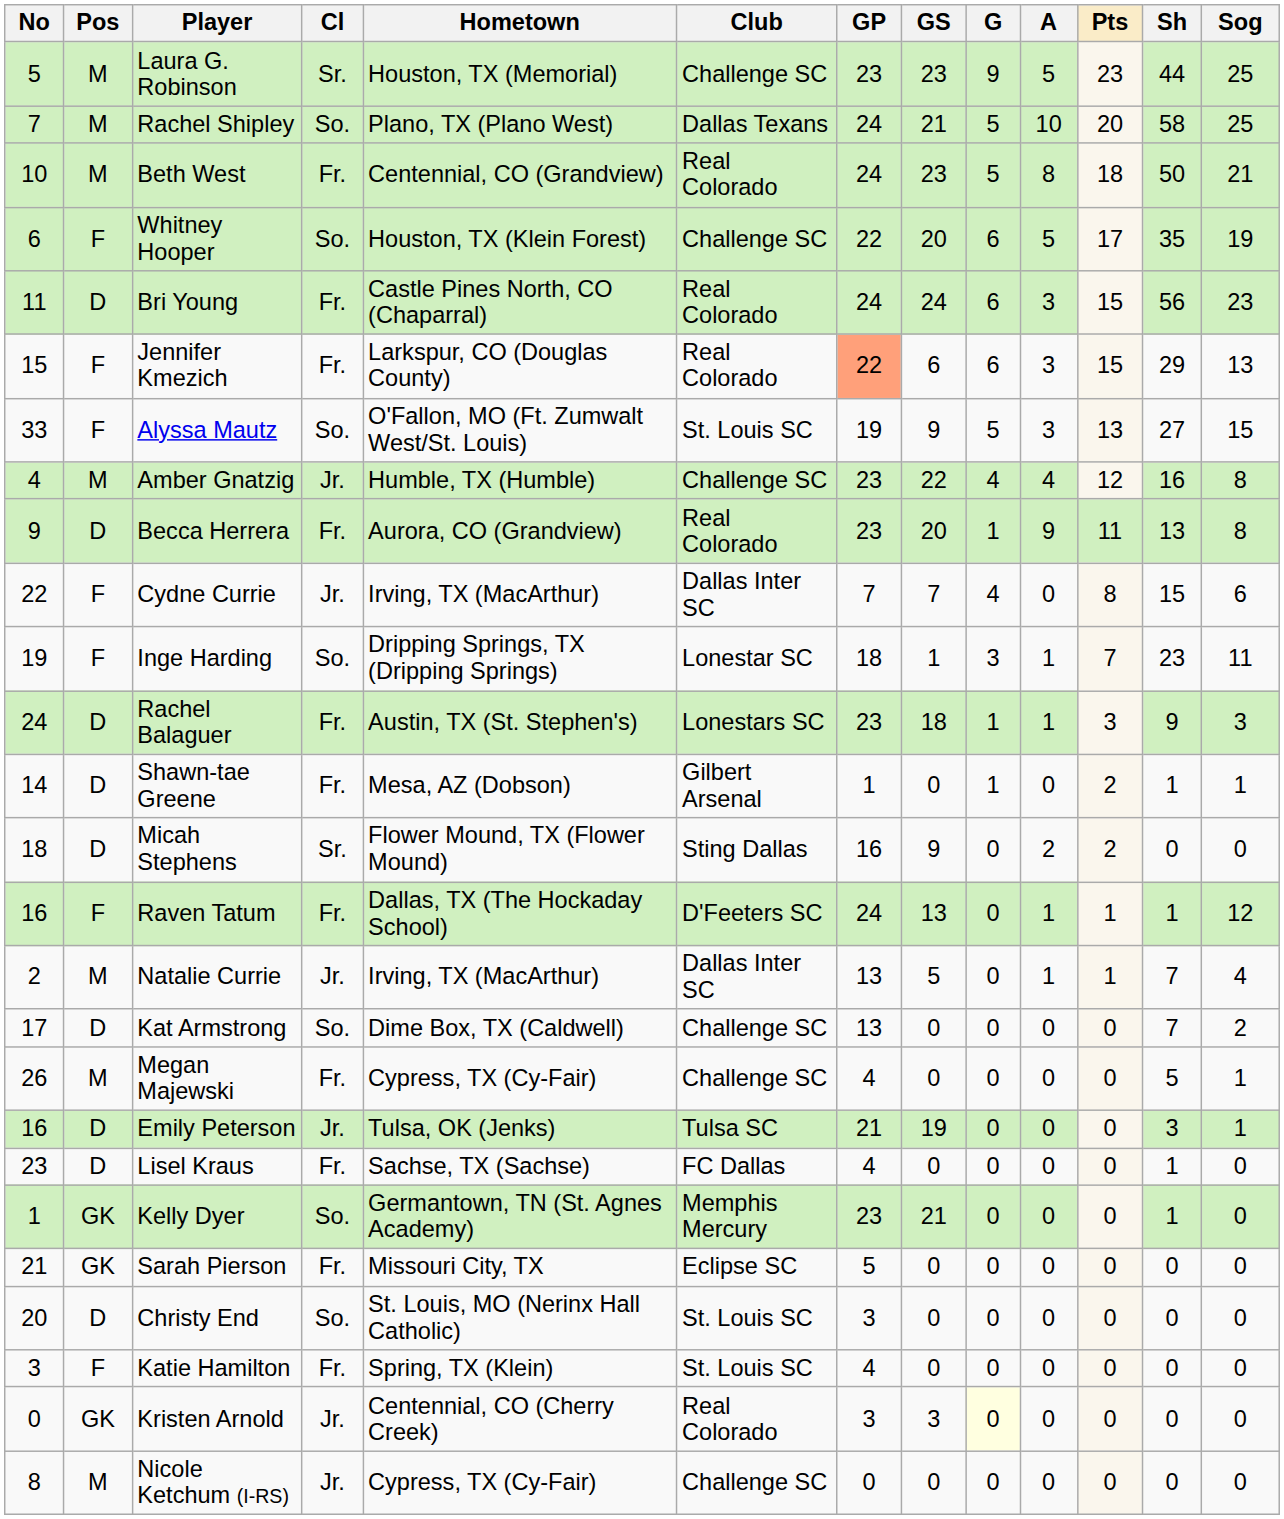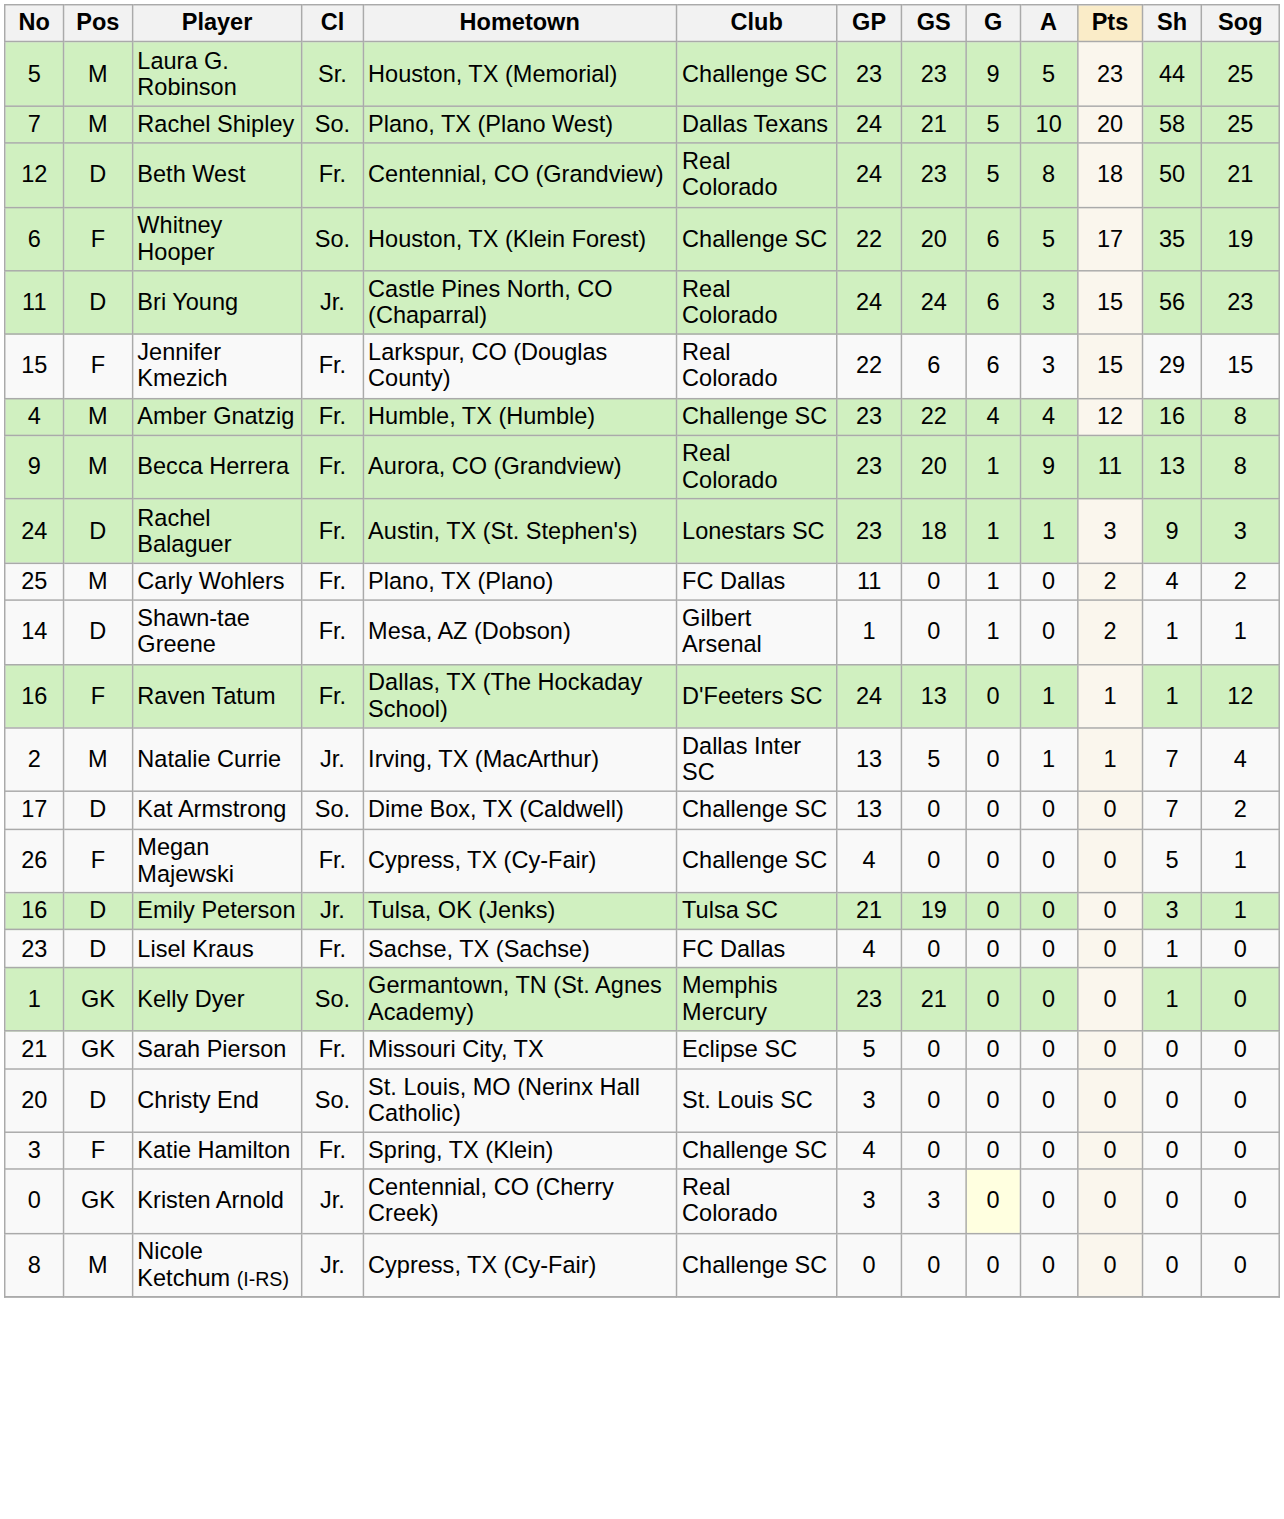Beth West | No: 10 -> 12
Beth West | Pos: M -> D
Bri Young | Cl: Fr. -> Jr.
Jennifer Kmezich | GP: lightsalmon background -> no background
Jennifer Kmezich | Sog: 13 -> 15
- row: 33 | F | Alyssa Mautz | So. | O'Fallon, MO (Ft. Zumwalt West/St. Louis) | St. Louis SC | 19 | 9 | 5 | 3 | 13 | 27 | 15
Amber Gnatzig | Cl: Jr. -> Fr.
Becca Herrera | Pos: D -> M
- row: 22 | F | Cydne Currie | Jr. | Irving, TX (MacArthur) | Dallas Inter SC | 7 | 7 | 4 | 0 | 8 | 15 | 6
- row: 19 | F | Inge Harding | So. | Dripping Springs, TX (Dripping Springs) | Lonestar SC | 18 | 1 | 3 | 1 | 7 | 23 | 11
+ row: 25 | M | Carly Wohlers | Fr. | Plano, TX (Plano) | FC Dallas | 11 | 0 | 1 | 0 | 2 | 4 | 2
- row: 18 | D | Micah Stephens | Sr. | Flower Mound, TX (Flower Mound) | Sting Dallas | 16 | 9 | 0 | 2 | 2 | 0 | 0
Megan Majewski | Pos: M -> F
Katie Hamilton | Club: St. Louis SC -> Challenge SC
